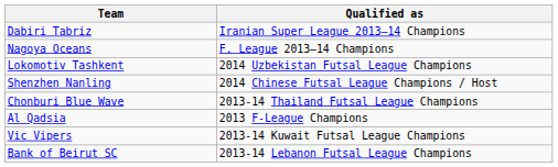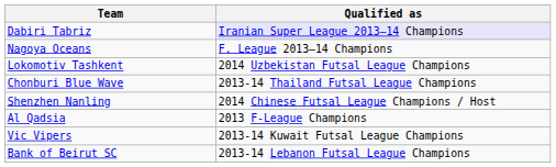Dabiri Tabriz | Qualified as: no background -> lavender background
rows swapped: Chonburi Blue Wave <-> Shenzhen Nanling
